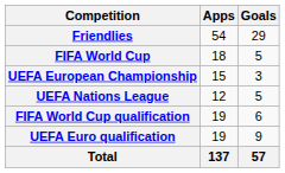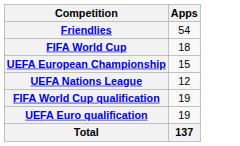- column: Goals | 29 | 5 | 3 | 5 | 6 | 9 | 57
